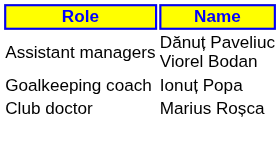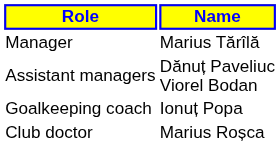+ row: Manager | Marius Tărîlă
